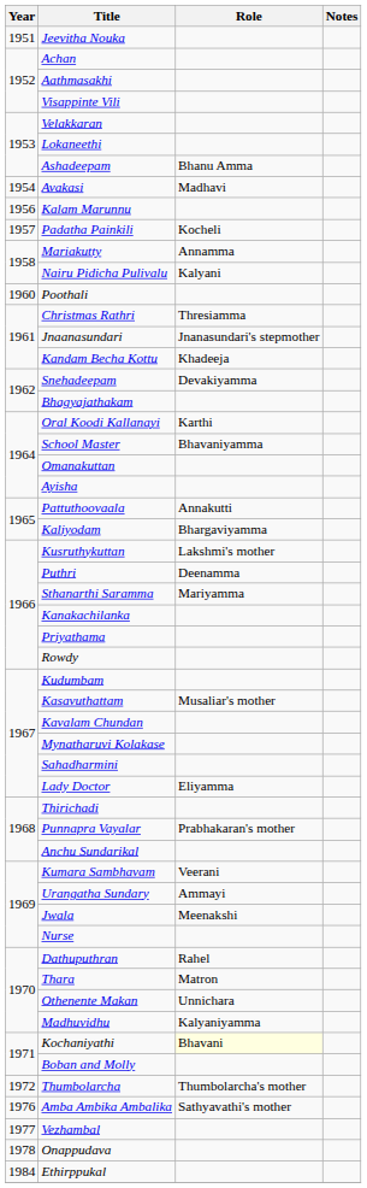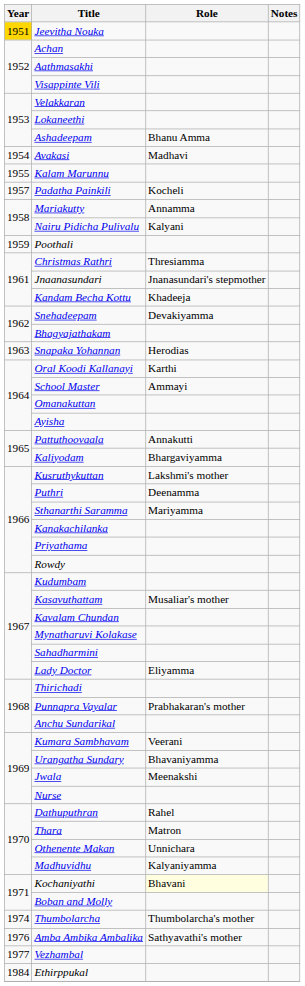Jeevitha Nouka | Year: no background -> gold background
Kalam Marunnu | Year: 1956 -> 1955
Poothali | Year: 1960 -> 1959
+ row: 1963 | Snapaka Yohannan | Herodias
School Master | Role: Bhavaniyamma -> Ammayi
Urangatha Sundary | Role: Ammayi -> Bhavaniyamma
Thumbolarcha | Year: 1972 -> 1974
- row: 1978 | Onappudava
